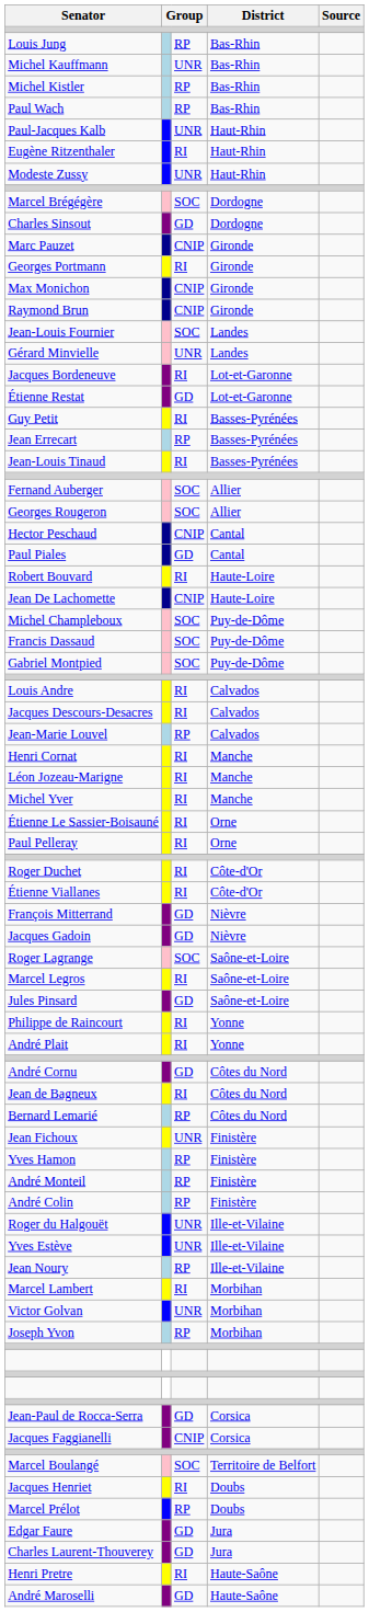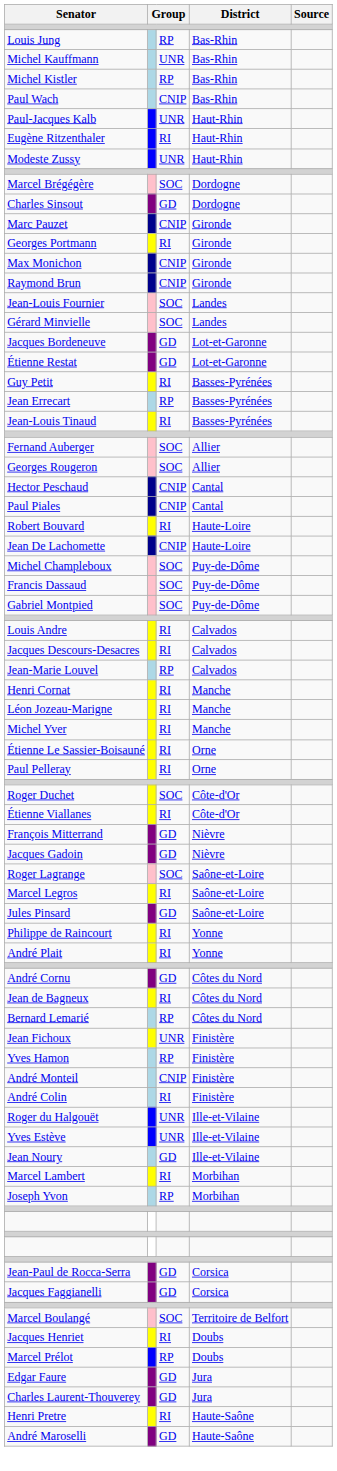Paul Wach | column 3: RP -> CNIP
Gérard Minvielle | column 3: UNR -> SOC
Jacques Bordeneuve | column 3: RI -> GD
Paul Piales | column 3: GD -> CNIP
Roger Duchet | column 3: RI -> SOC
André Monteil | column 3: RP -> CNIP
André Colin | column 3: RP -> RI
Jean Noury | column 3: RP -> GD
- row: Victor Golvan | UNR | Morbihan
Jacques Faggianelli | column 3: CNIP -> GD
